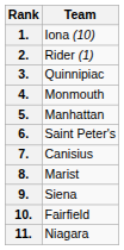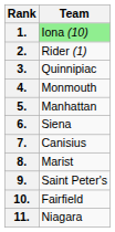1. | Team: no background -> lightgreen background
6. | Team: Saint Peter's -> Siena
9. | Team: Siena -> Saint Peter's
